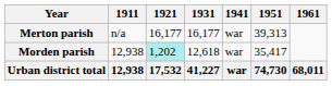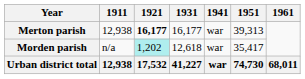Merton parish | 1911: n/a -> 12,938
Merton parish | 1921: normal -> bold
Morden parish | 1911: 12,938 -> n/a
